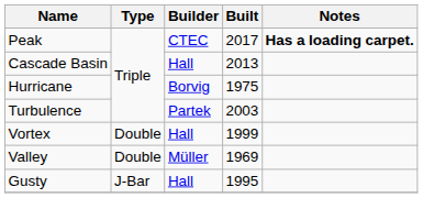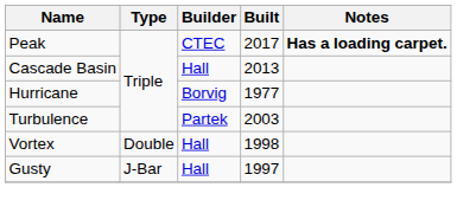Hurricane | Built: 1975 -> 1977
Vortex | Built: 1999 -> 1998
- row: Valley | Double | Müller | 1969
Gusty | Built: 1995 -> 1997
